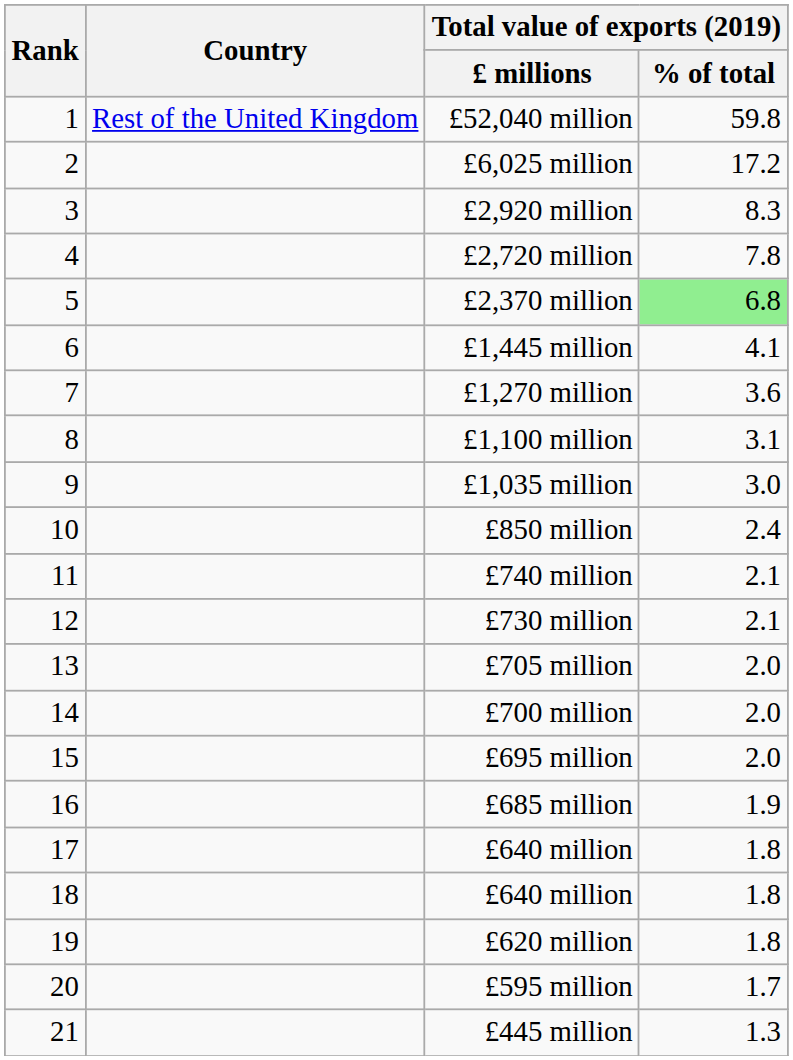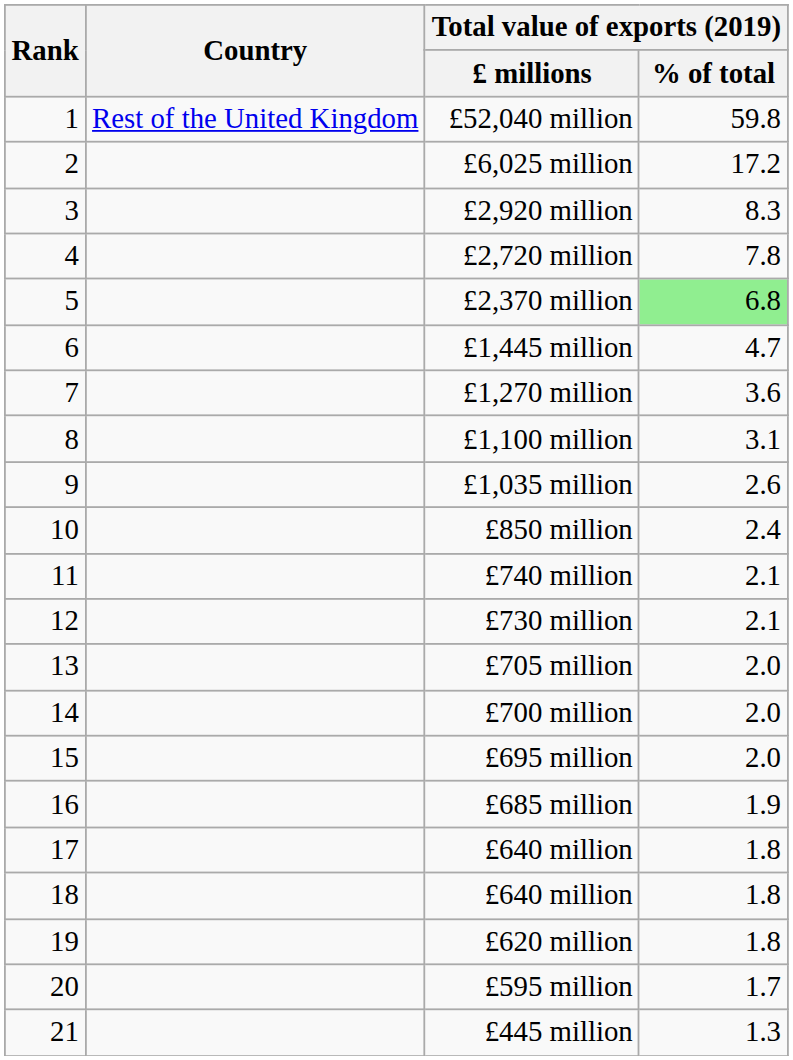£1,445 million | Total value of exports (2019) / % of total: 4.1 -> 4.7
£1,035 million | Total value of exports (2019) / % of total: 3.0 -> 2.6
